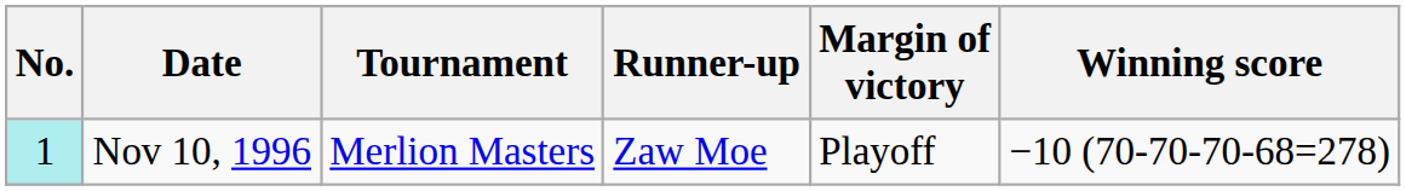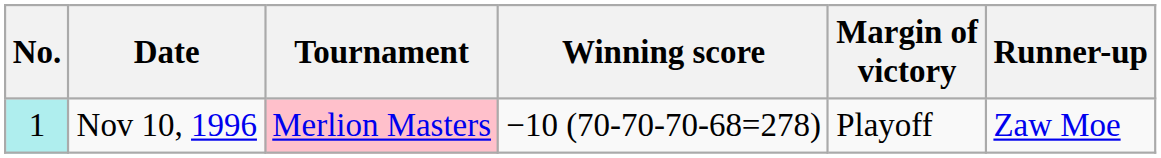columns swapped: Winning score <-> Runner-up
Nov 10, 1996 | Tournament: no background -> pink background
